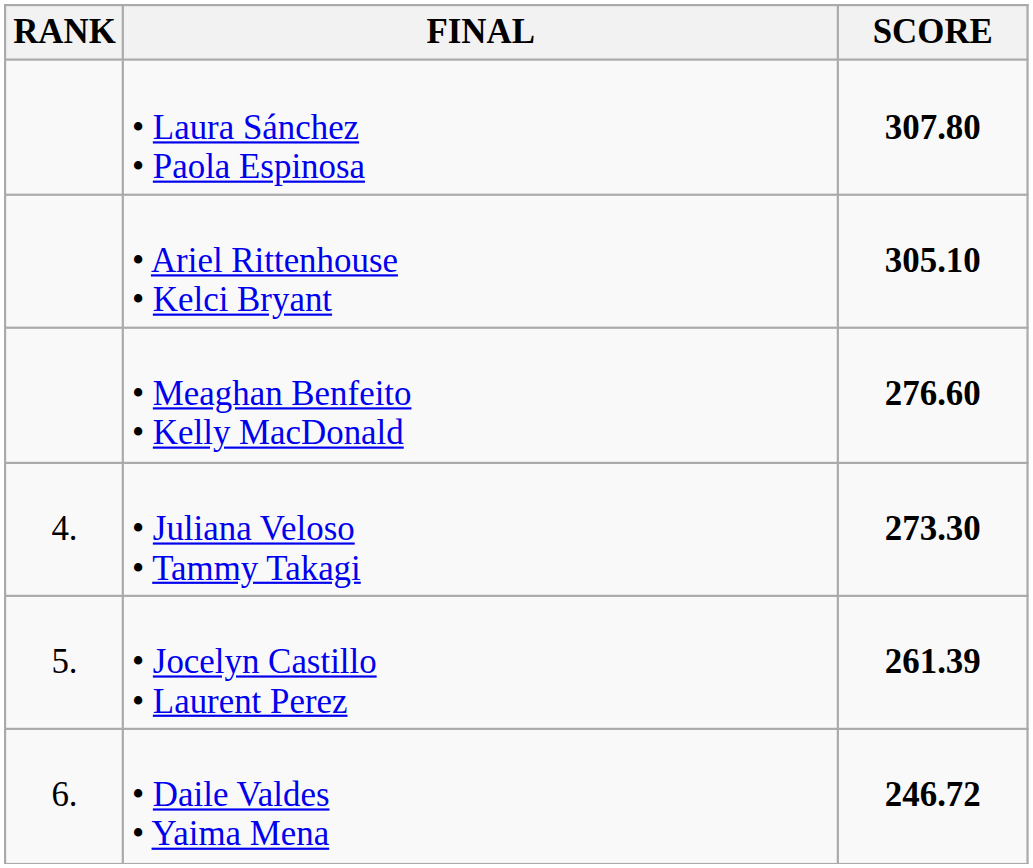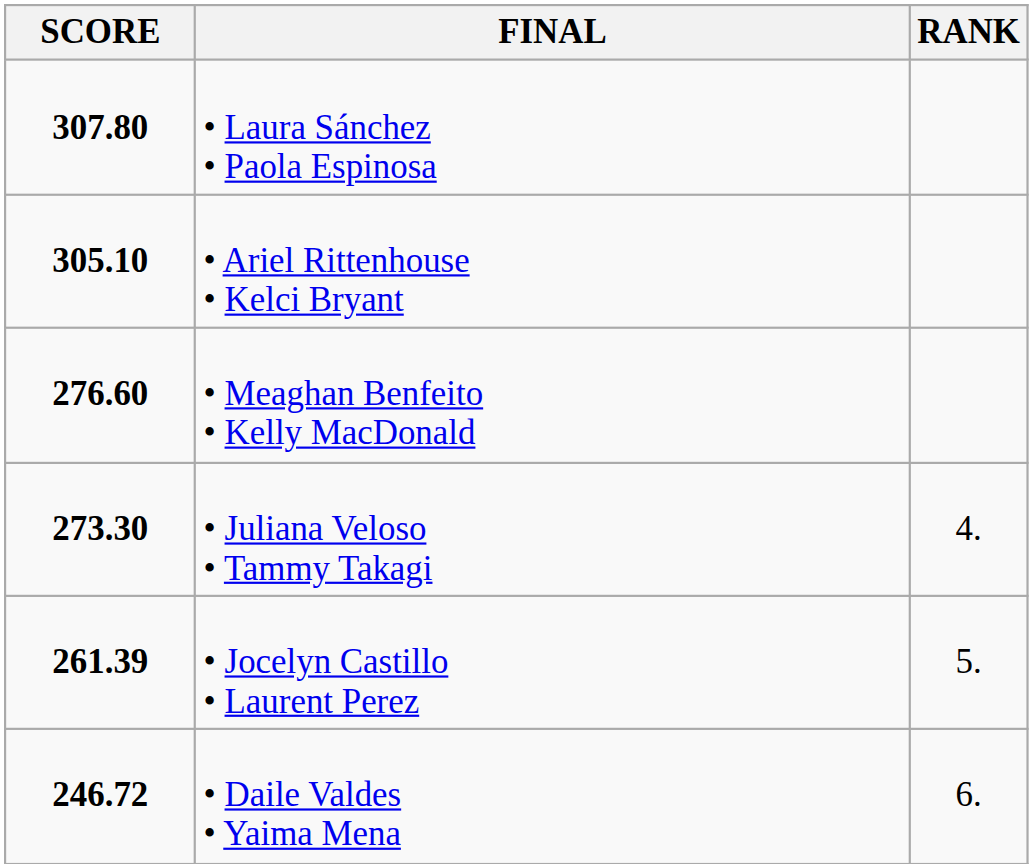columns swapped: RANK <-> SCORE
